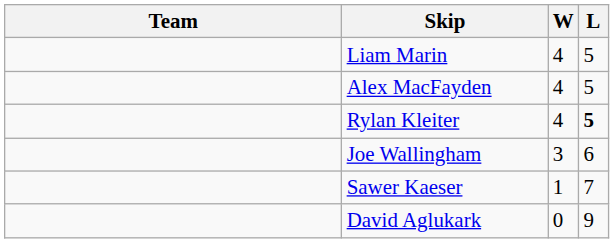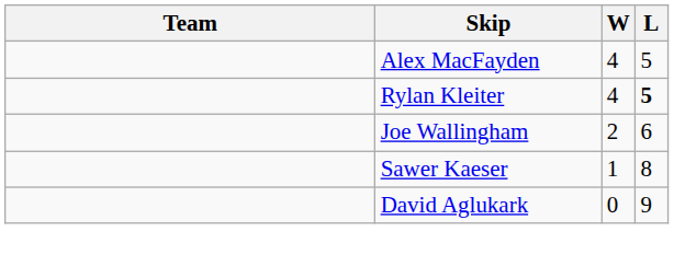- row: Liam Marin | 4 | 5
Joe Wallingham | W: 3 -> 2
Sawer Kaeser | L: 7 -> 8
